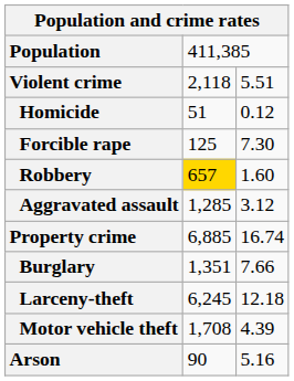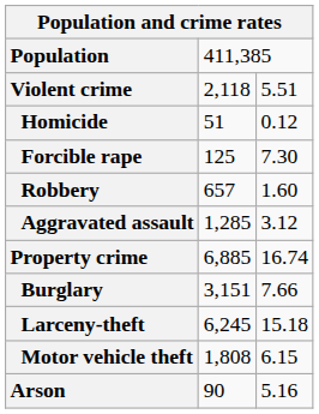Robbery | column 2: gold background -> no background
Burglary | column 2: 1,351 -> 3,151
Larceny-theft | column 3: 12.18 -> 15.18
Motor vehicle theft | column 2: 1,708 -> 1,808
Motor vehicle theft | column 3: 4.39 -> 6.15
